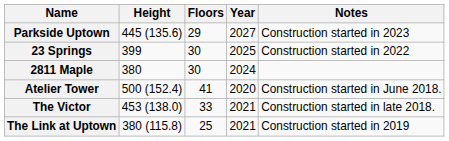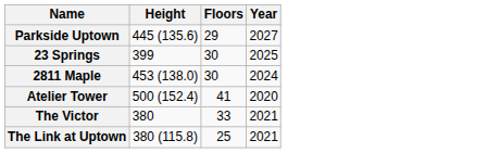- column: Notes | Construction started in 2023 | Construction started in 2022 | Construction started in June 2018. | Construction started in late 2018. | Construction started in 2019
2811 Maple | Height: 380 -> 453 (138.0)
The Victor | Height: 453 (138.0) -> 380
